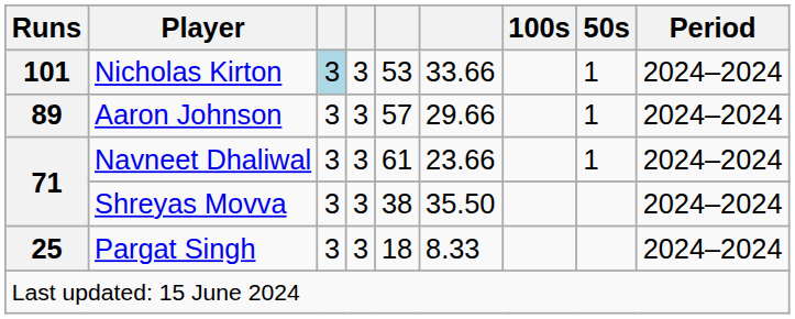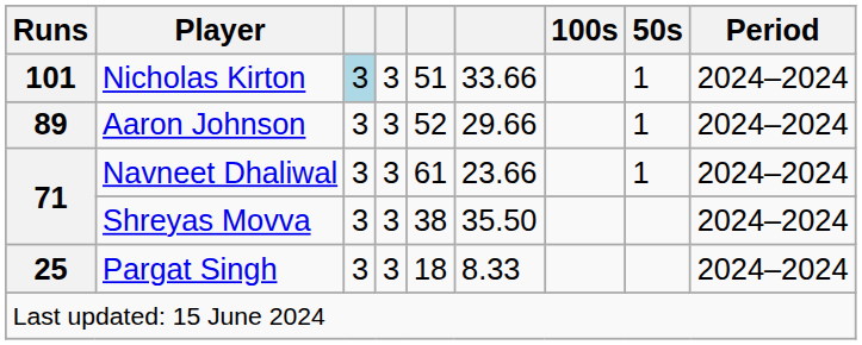Nicholas Kirton | column 5: 53 -> 51
Aaron Johnson | column 5: 57 -> 52
